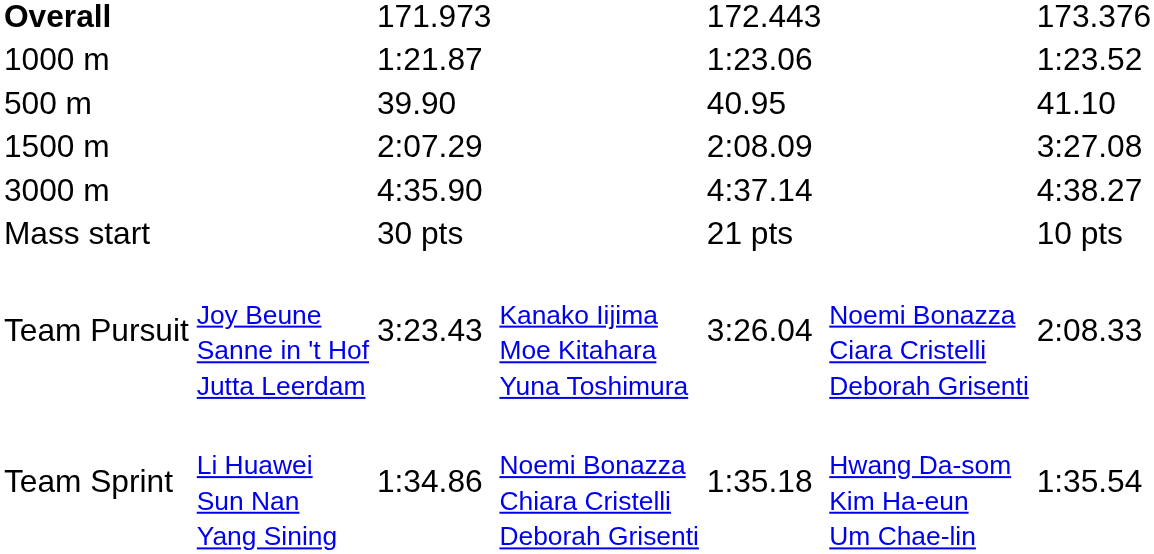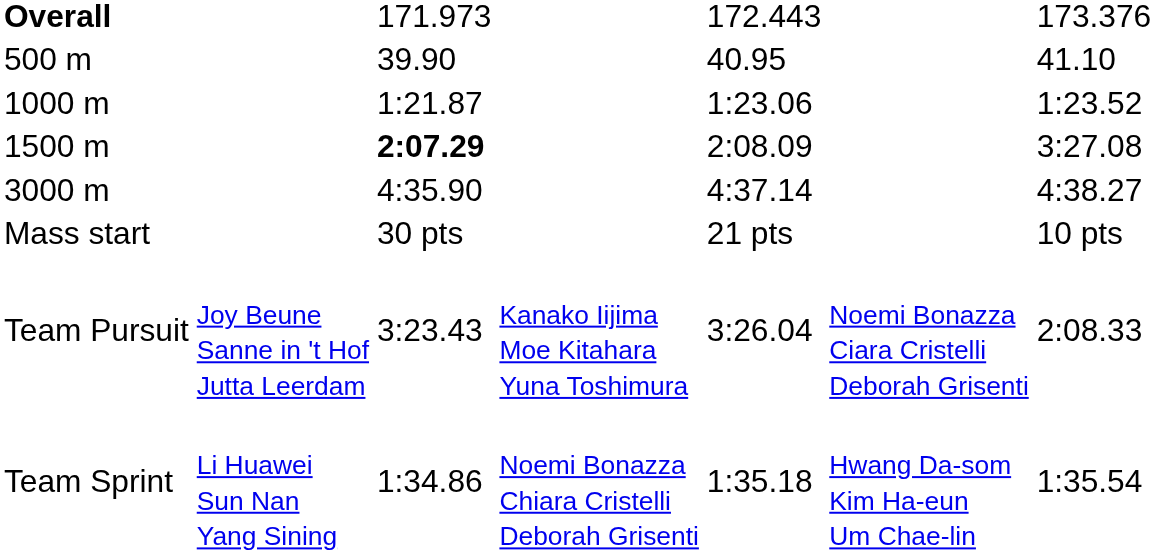rows swapped: 500 m <-> 1000 m
1500 m | column 3: normal -> bold
